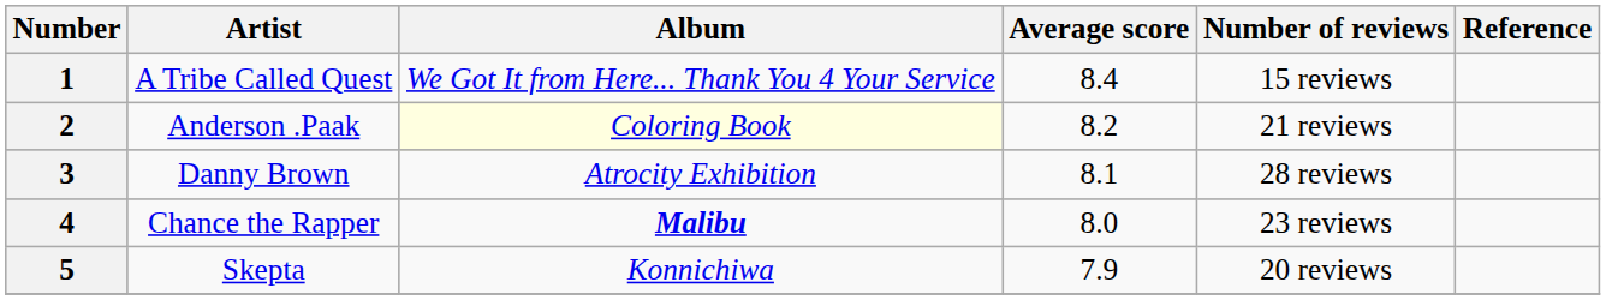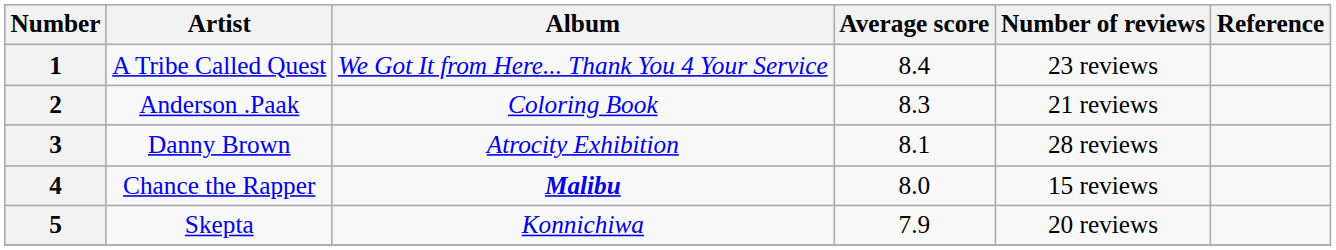1 | Number of reviews: 15 reviews -> 23 reviews
2 | Album: lightyellow background -> no background
2 | Average score: 8.2 -> 8.3
4 | Number of reviews: 23 reviews -> 15 reviews
